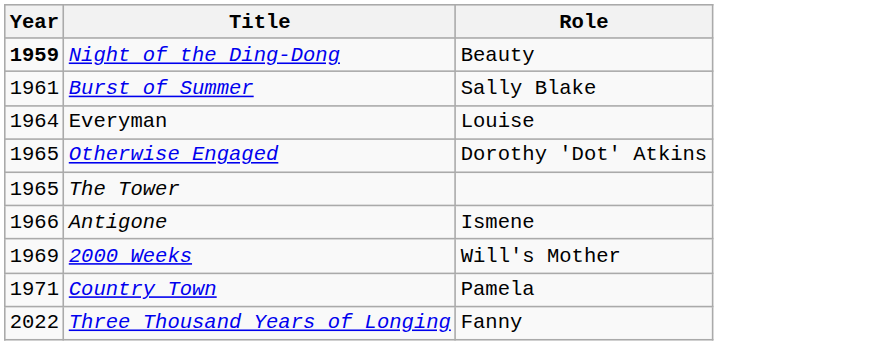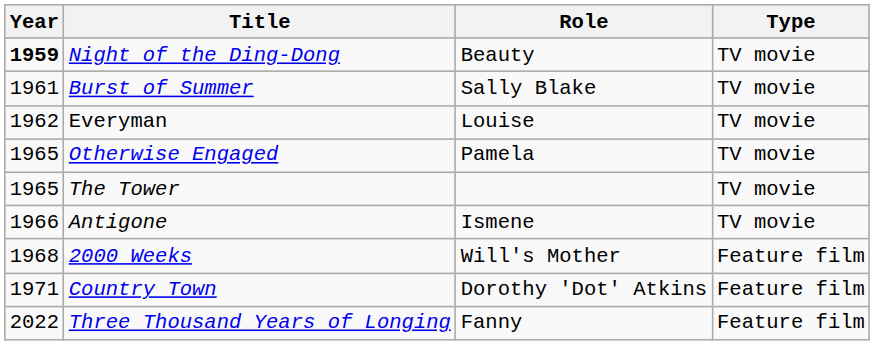+ column: Type | TV movie | TV movie | TV movie | TV movie | TV movie | TV movie | Feature film | Feature film | Feature film
Everyman | Year: 1964 -> 1962
Otherwise Engaged | Role: Dorothy 'Dot' Atkins -> Pamela
2000 Weeks | Year: 1969 -> 1968
Country Town | Role: Pamela -> Dorothy 'Dot' Atkins
